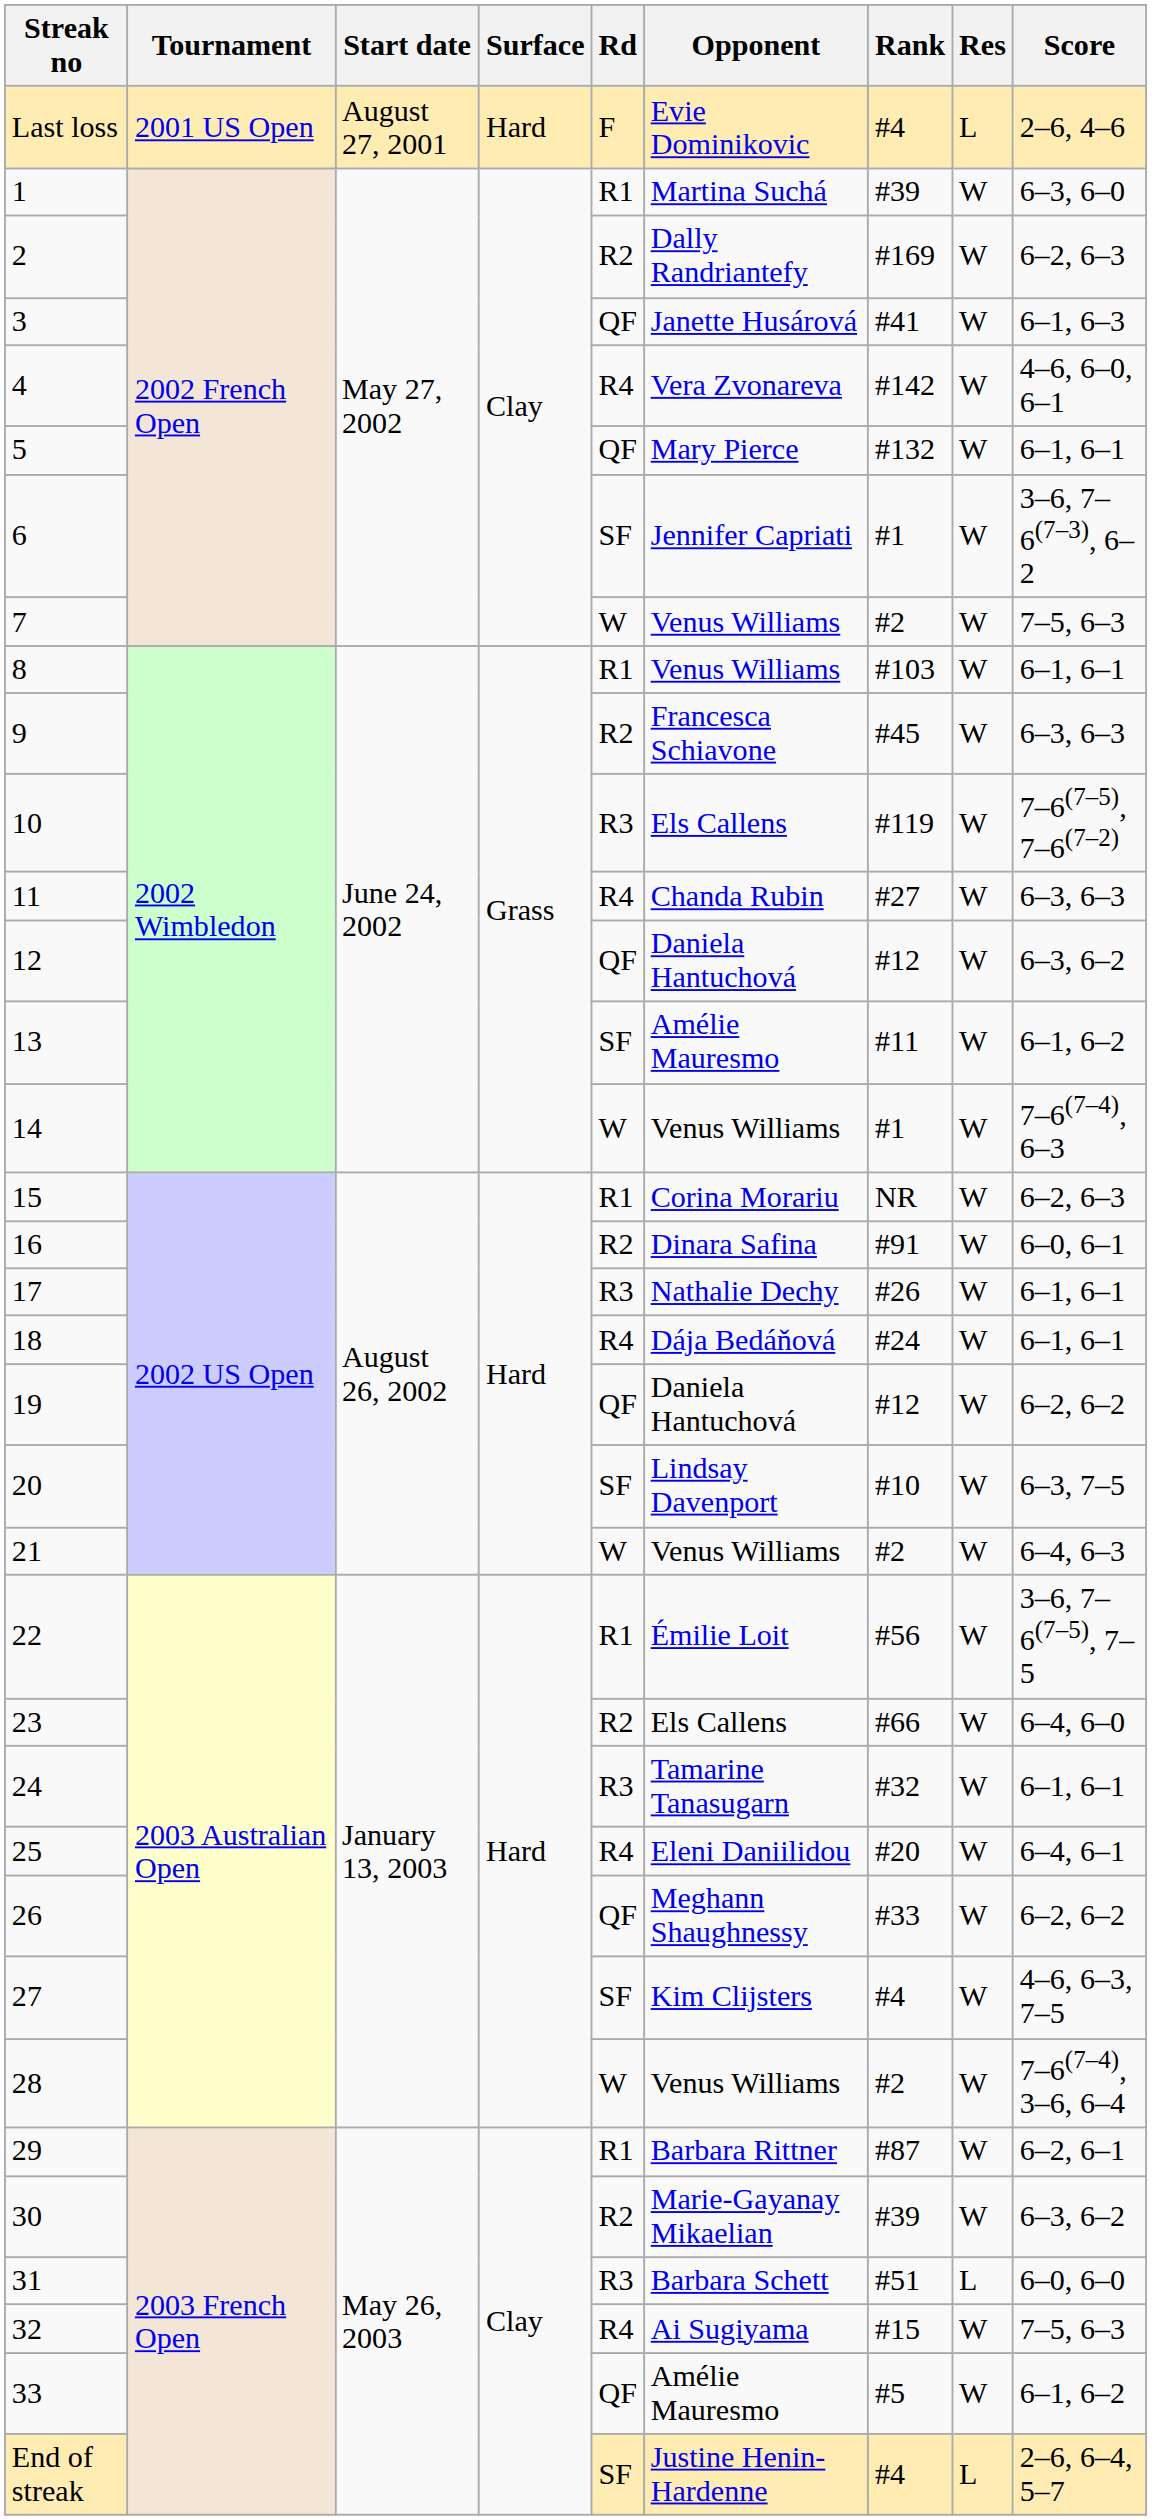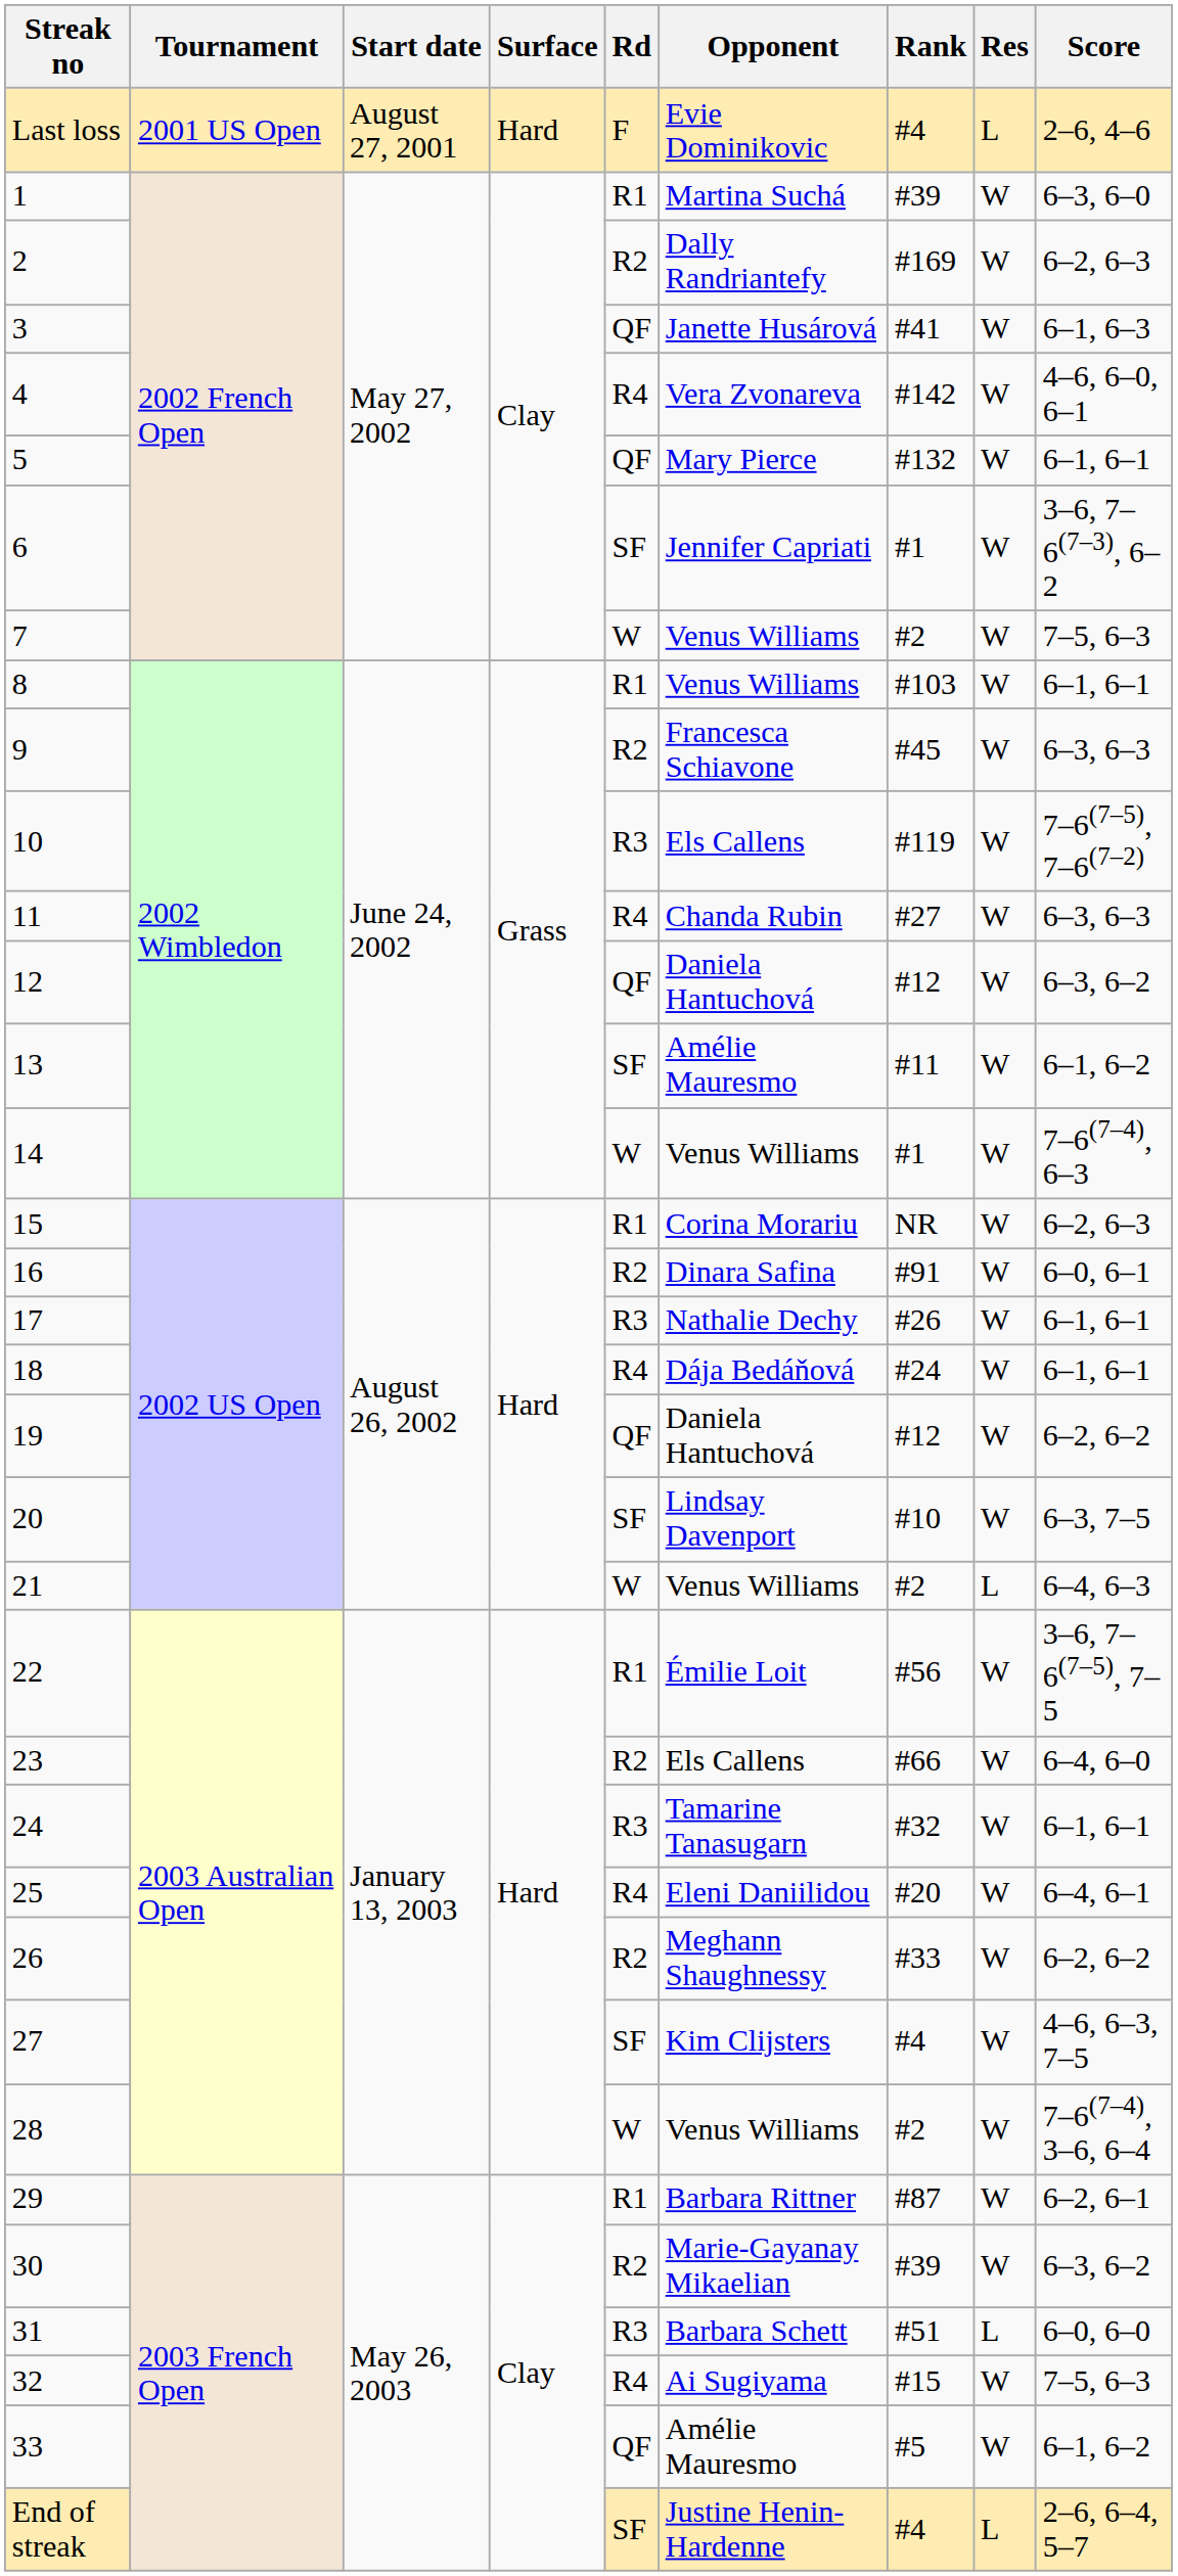21 | Res: W -> L
26 | Rd: QF -> R2
